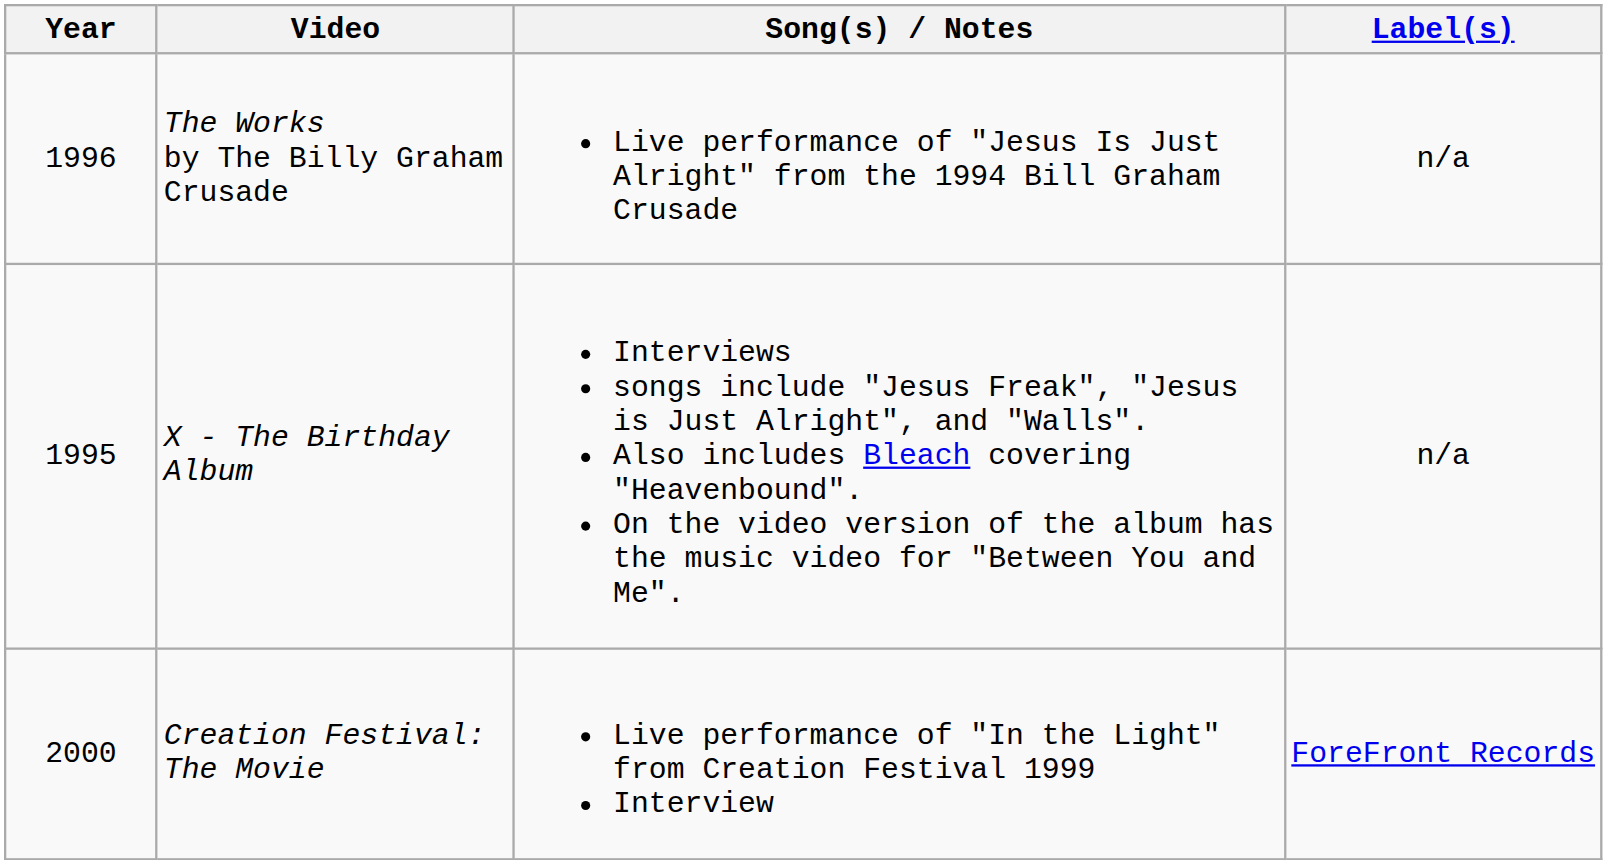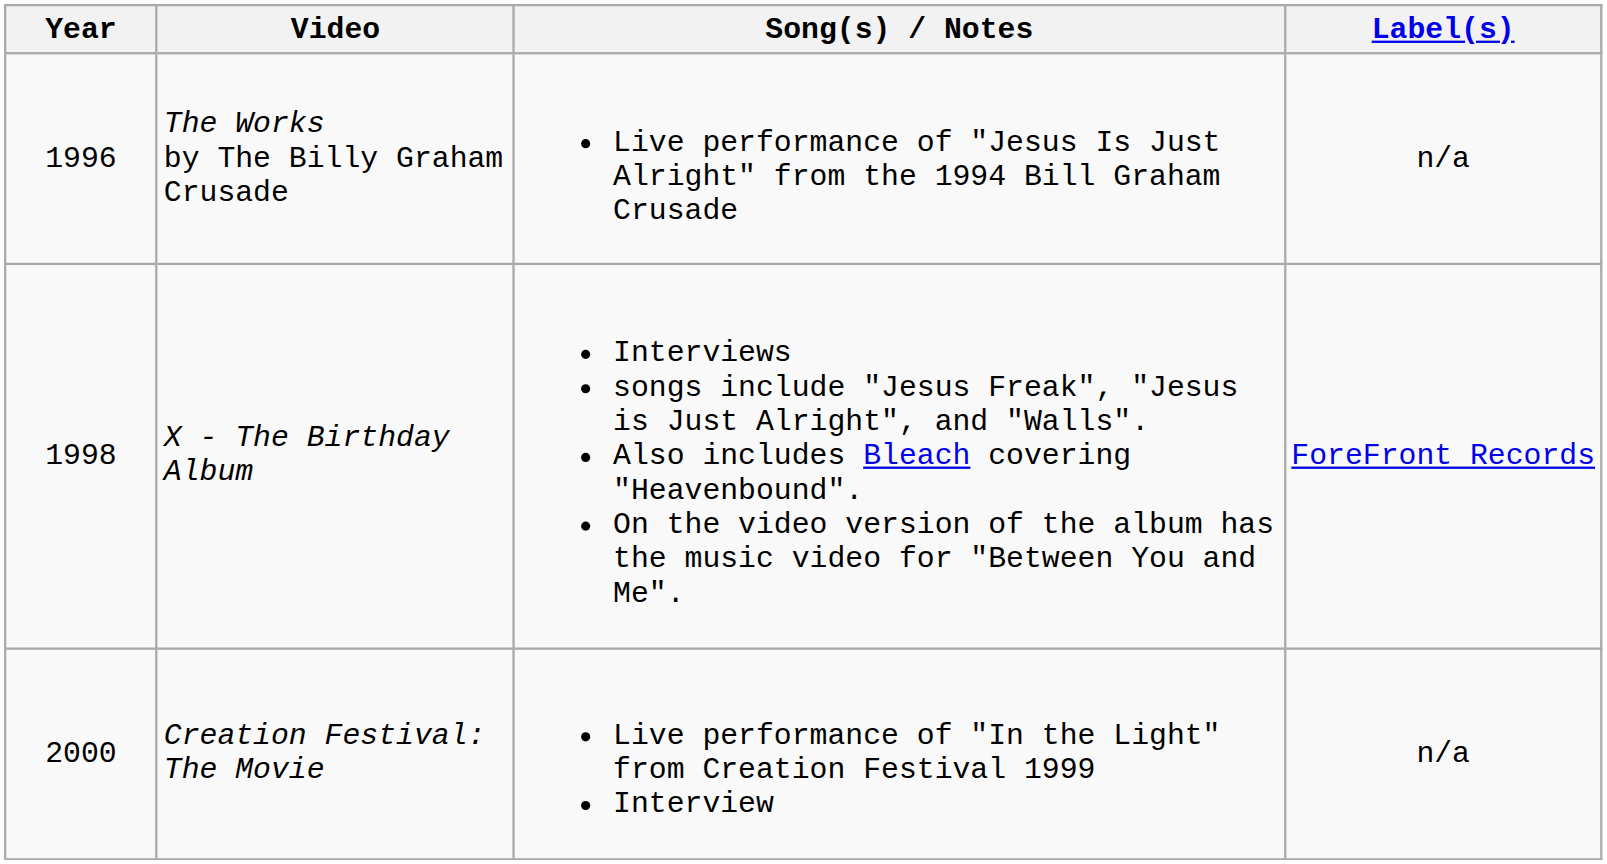X - The Birthday Album | Year: 1995 -> 1998
X - The Birthday Album | Label(s): n/a -> ForeFront Records
Creation Festival: The Movie | Label(s): ForeFront Records -> n/a
